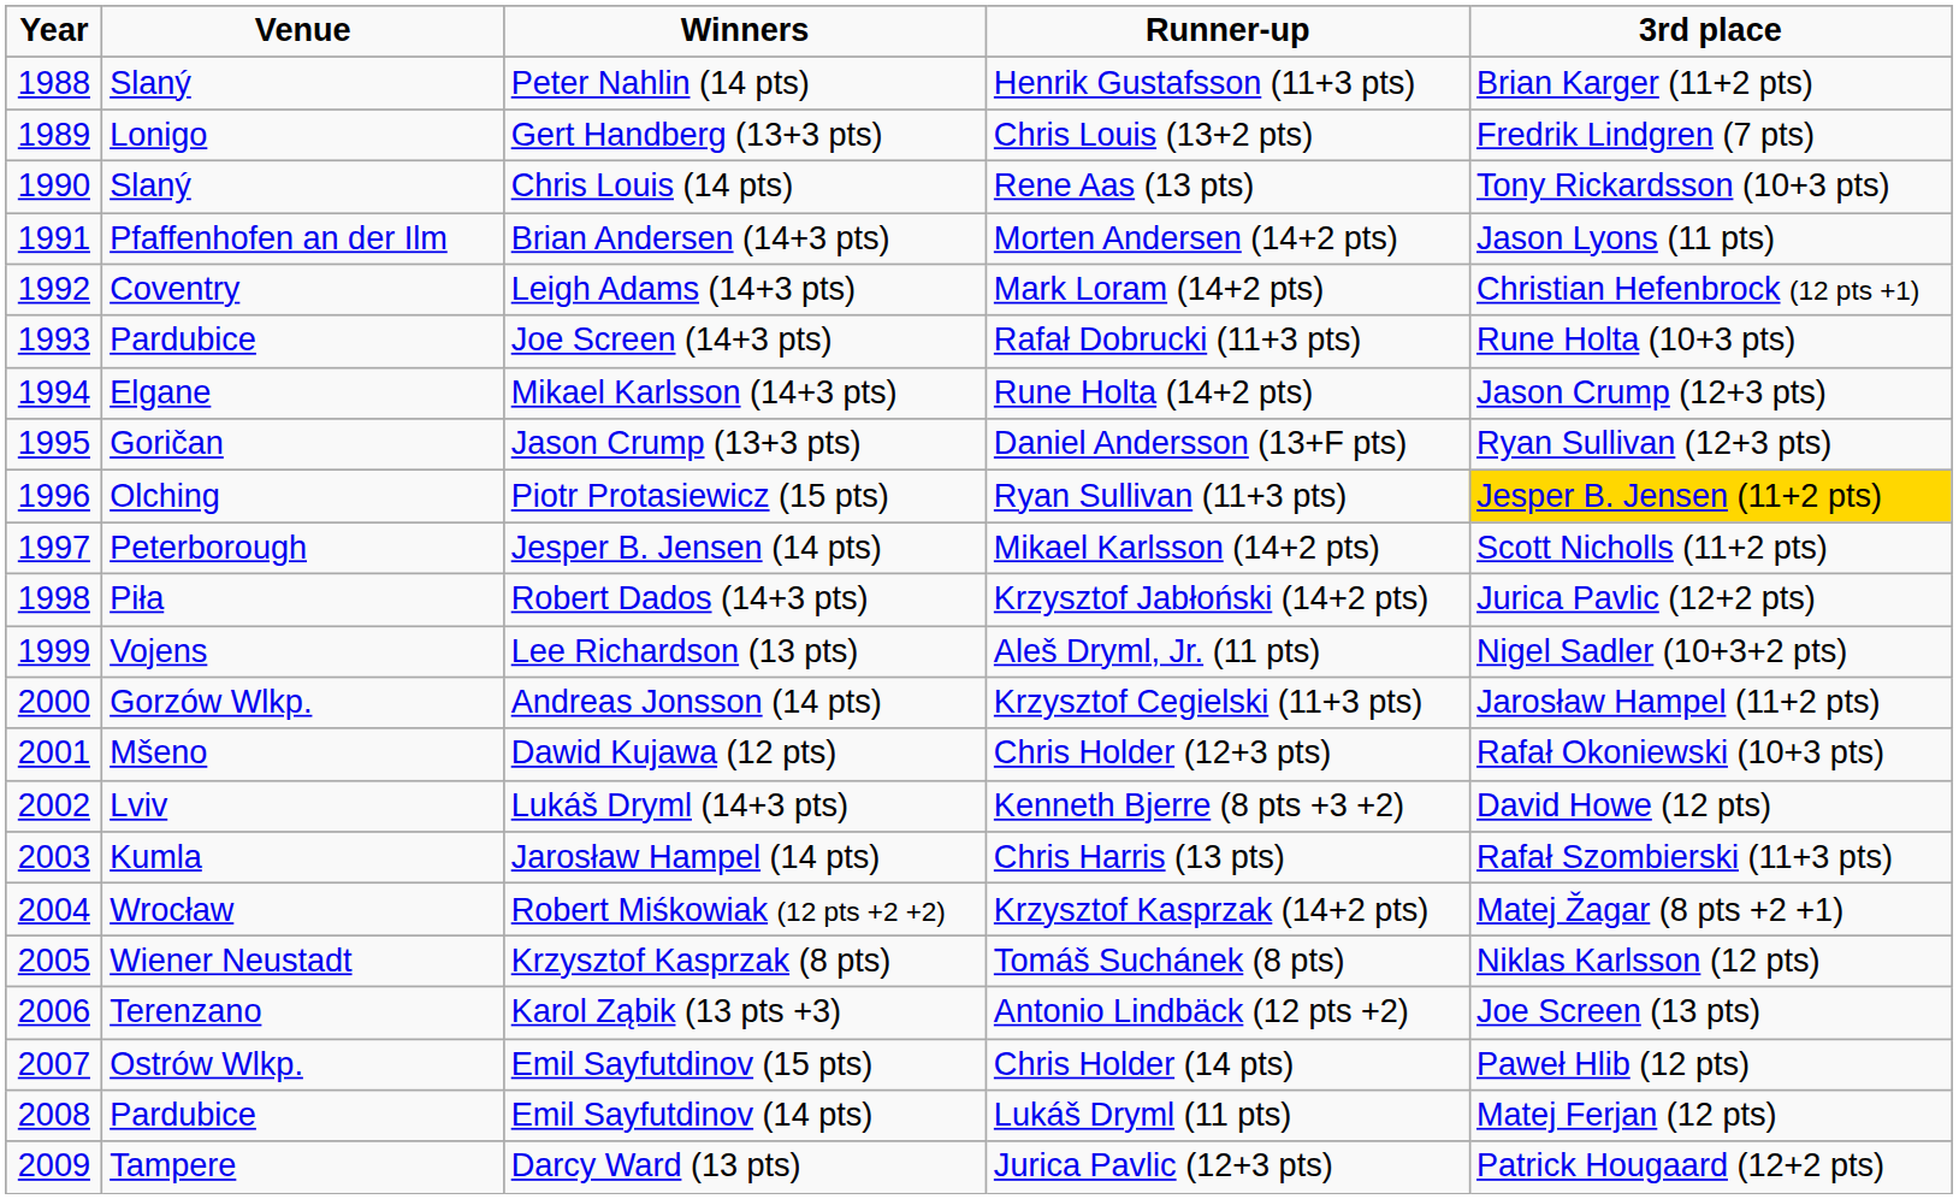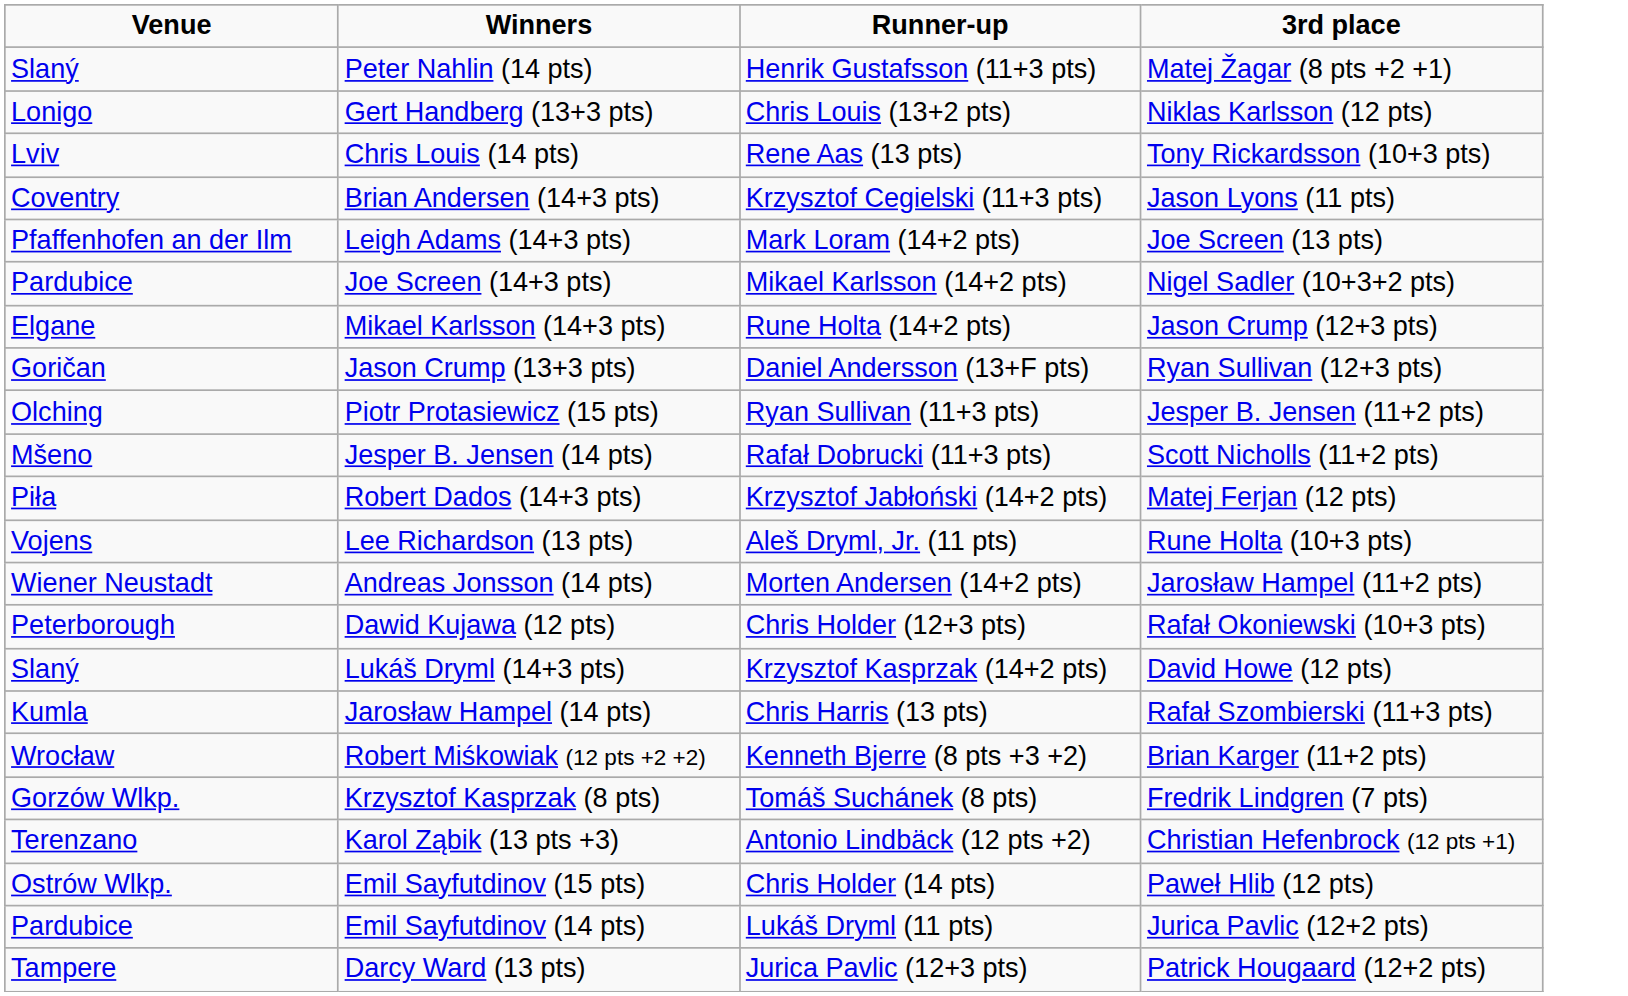- column: Year | 1988 | 1989 | 1990 | 1991 | 1992 | 1993 | 1994 | 1995 | 1996 | 1997 | 1998 | 1999 | 2000 | 2001 | 2002 | 2003 | 2004 | 2005 | 2006 | 2007 | 2008 | 2009
Peter Nahlin (14 pts) | 3rd place: Brian Karger (11+2 pts) -> Matej Žagar (8 pts +2 +1)
Gert Handberg (13+3 pts) | 3rd place: Fredrik Lindgren (7 pts) -> Niklas Karlsson (12 pts)
Chris Louis (14 pts) | Venue: Slaný -> Lviv
Brian Andersen (14+3 pts) | Venue: Pfaffenhofen an der Ilm -> Coventry
Brian Andersen (14+3 pts) | Runner-up: Morten Andersen (14+2 pts) -> Krzysztof Cegielski (11+3 pts)
Leigh Adams (14+3 pts) | Venue: Coventry -> Pfaffenhofen an der Ilm
Leigh Adams (14+3 pts) | 3rd place: Christian Hefenbrock (12 pts +1) -> Joe Screen (13 pts)
Joe Screen (14+3 pts) | Runner-up: Rafał Dobrucki (11+3 pts) -> Mikael Karlsson (14+2 pts)
Joe Screen (14+3 pts) | 3rd place: Rune Holta (10+3 pts) -> Nigel Sadler (10+3+2 pts)
Piotr Protasiewicz (15 pts) | 3rd place: gold background -> no background
Jesper B. Jensen (14 pts) | Venue: Peterborough -> Mšeno
Jesper B. Jensen (14 pts) | Runner-up: Mikael Karlsson (14+2 pts) -> Rafał Dobrucki (11+3 pts)
Robert Dados (14+3 pts) | 3rd place: Jurica Pavlic (12+2 pts) -> Matej Ferjan (12 pts)
Lee Richardson (13 pts) | 3rd place: Nigel Sadler (10+3+2 pts) -> Rune Holta (10+3 pts)
Andreas Jonsson (14 pts) | Venue: Gorzów Wlkp. -> Wiener Neustadt
Andreas Jonsson (14 pts) | Runner-up: Krzysztof Cegielski (11+3 pts) -> Morten Andersen (14+2 pts)
Dawid Kujawa (12 pts) | Venue: Mšeno -> Peterborough
Lukáš Dryml (14+3 pts) | Venue: Lviv -> Slaný
Lukáš Dryml (14+3 pts) | Runner-up: Kenneth Bjerre (8 pts +3 +2) -> Krzysztof Kasprzak (14+2 pts)
Robert Miśkowiak (12 pts +2 +2) | Runner-up: Krzysztof Kasprzak (14+2 pts) -> Kenneth Bjerre (8 pts +3 +2)
Robert Miśkowiak (12 pts +2 +2) | 3rd place: Matej Žagar (8 pts +2 +1) -> Brian Karger (11+2 pts)
Krzysztof Kasprzak (8 pts) | Venue: Wiener Neustadt -> Gorzów Wlkp.
Krzysztof Kasprzak (8 pts) | 3rd place: Niklas Karlsson (12 pts) -> Fredrik Lindgren (7 pts)
Karol Ząbik (13 pts +3) | 3rd place: Joe Screen (13 pts) -> Christian Hefenbrock (12 pts +1)
Emil Sayfutdinov (14 pts) | 3rd place: Matej Ferjan (12 pts) -> Jurica Pavlic (12+2 pts)
